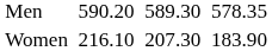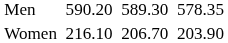Women | column 5: 207.30 -> 206.70
Women | column 7: 183.90 -> 203.90
